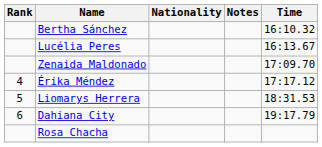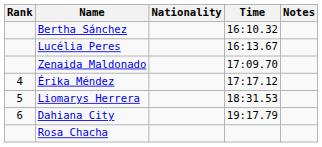columns swapped: Time <-> Notes
